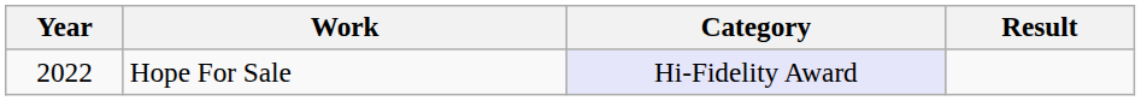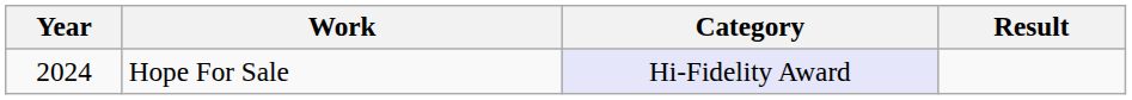Hope For Sale | Year: 2022 -> 2024
